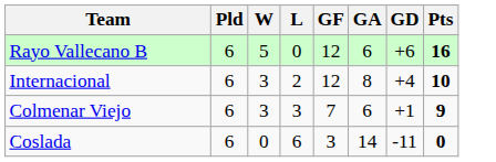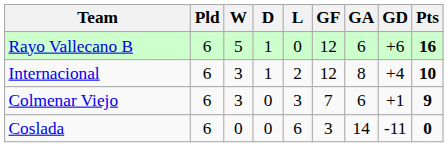+ column: D | 1 | 1 | 0 | 0
